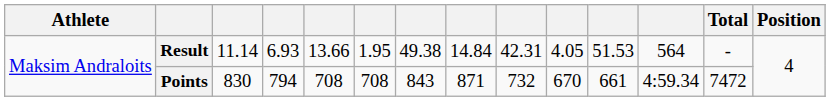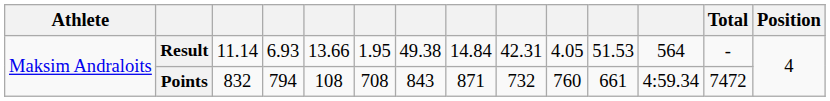Points | column 3: 830 -> 832
Points | column 5: 708 -> 108
Points | column 10: 670 -> 760
